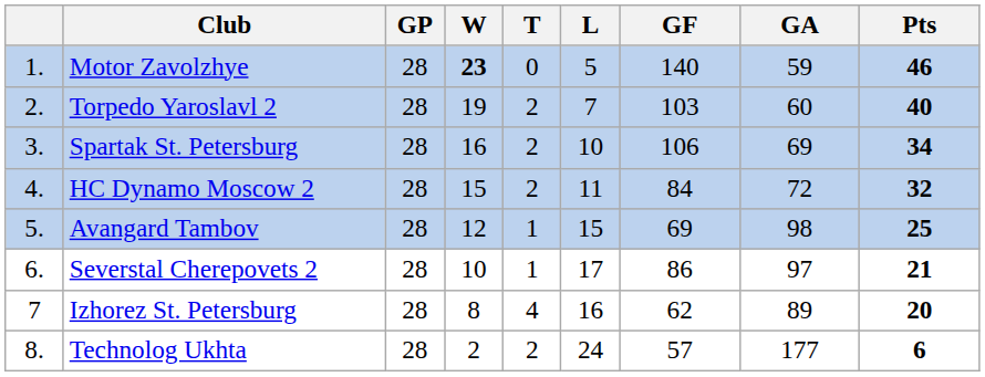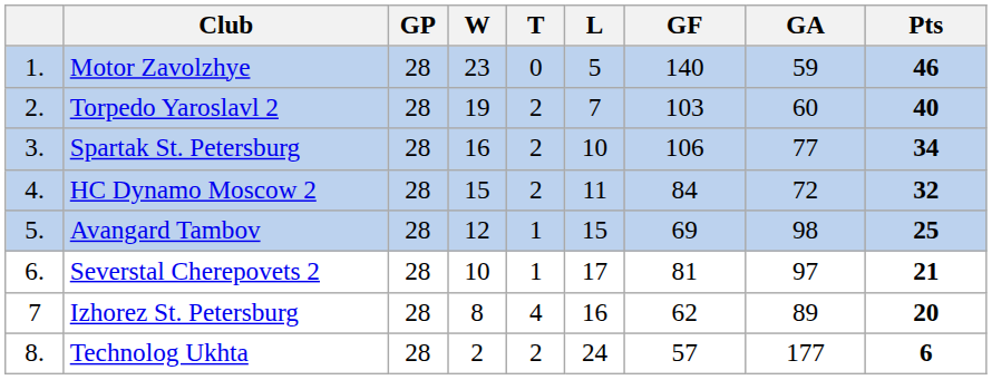Motor Zavolzhye | W: bold -> normal
Spartak St. Petersburg | GA: 69 -> 77
Severstal Cherepovets 2 | GF: 86 -> 81
